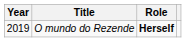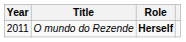O mundo do Rezende | Year: 2019 -> 2011
